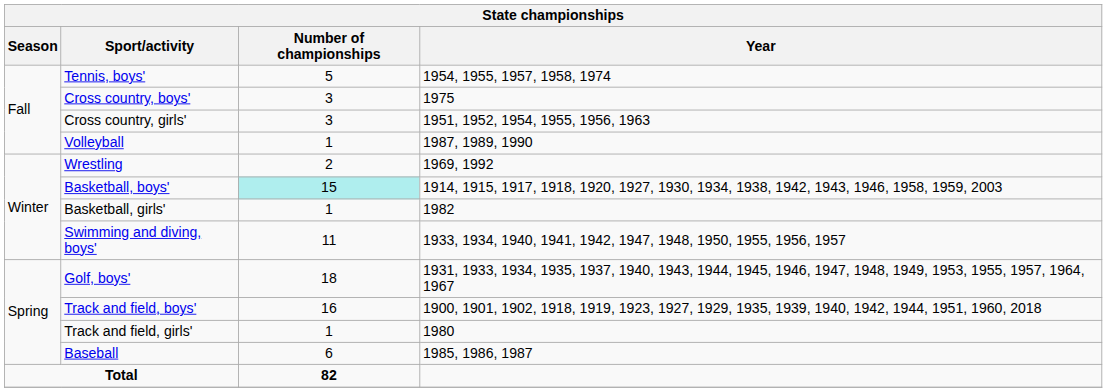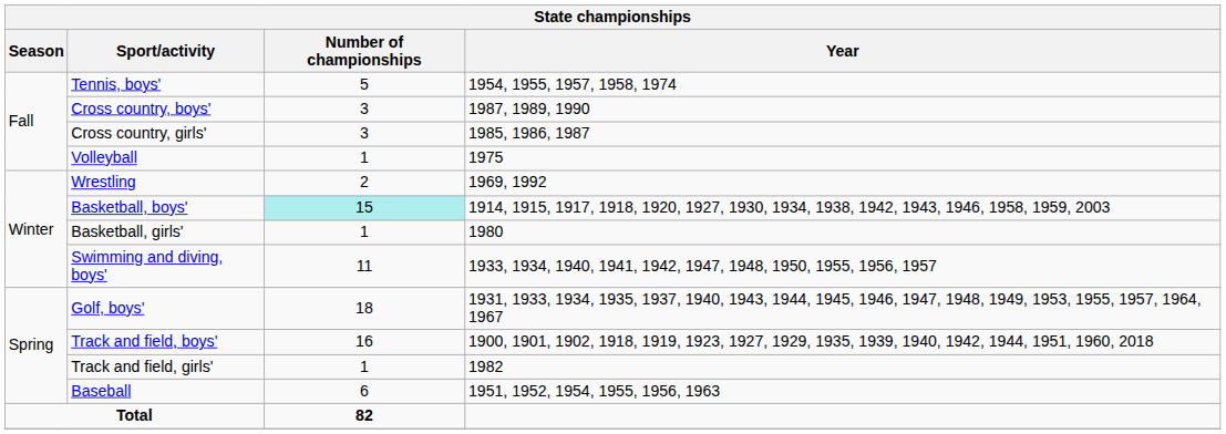Cross country, boys' | Year: 1975 -> 1987, 1989, 1990
Cross country, girls' | Year: 1951, 1952, 1954, 1955, 1956, 1963 -> 1985, 1986, 1987
Volleyball | Year: 1987, 1989, 1990 -> 1975
Basketball, girls' | Year: 1982 -> 1980
Track and field, girls' | Year: 1980 -> 1982
Baseball | Year: 1985, 1986, 1987 -> 1951, 1952, 1954, 1955, 1956, 1963
